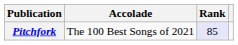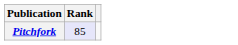- column: Accolade | The 100 Best Songs of 2021
